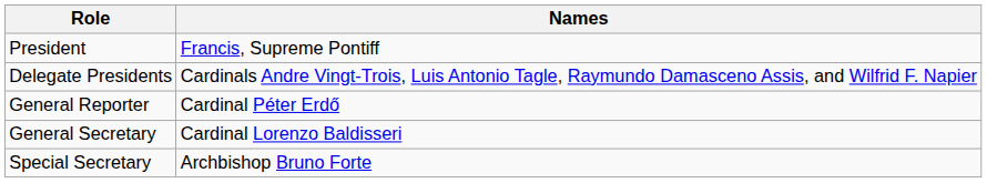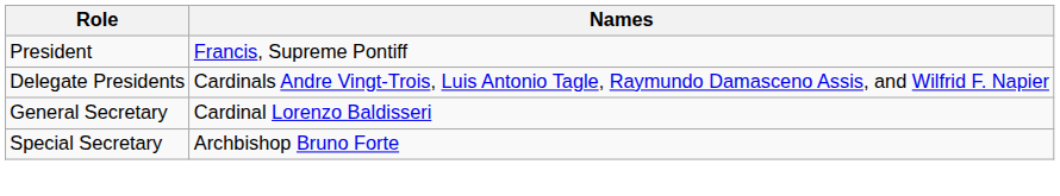- row: General Reporter | Cardinal Péter Erdő
